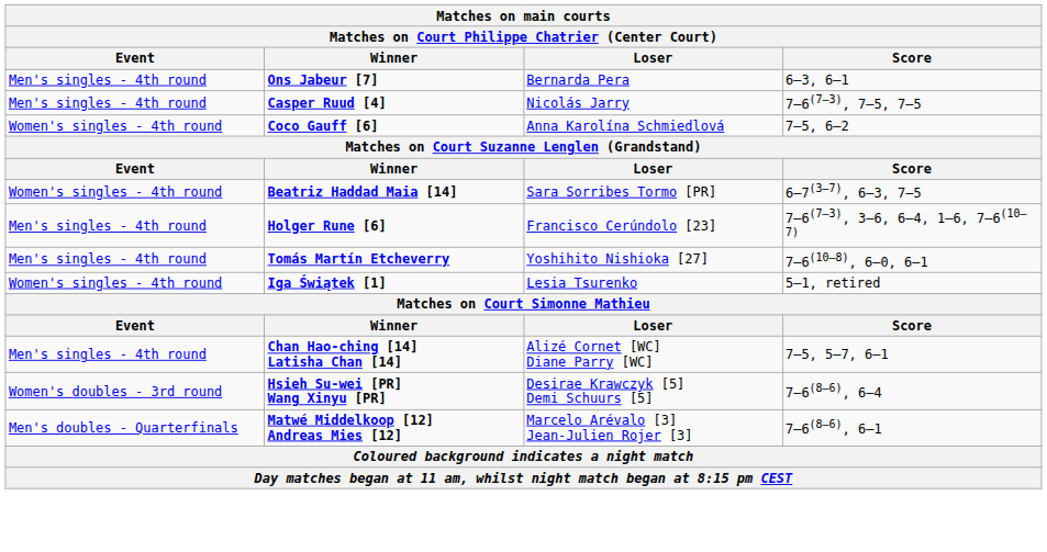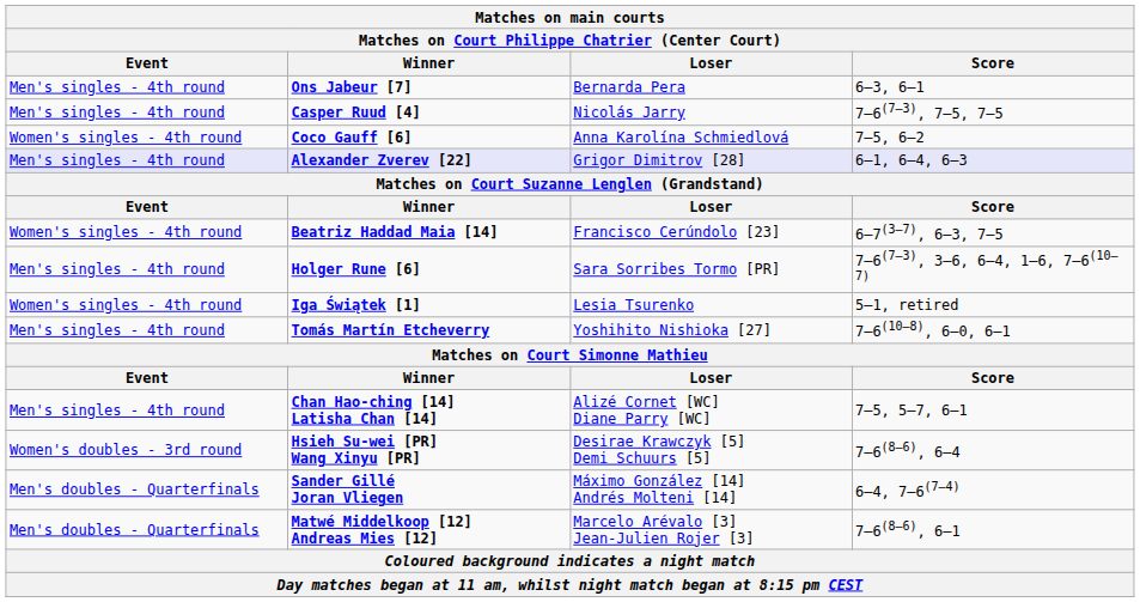+ row: Men's singles - 4th round | Alexander Zverev [22] | Grigor Dimitrov [28] | 6–1, 6–4, 6–3
Beatriz Haddad Maia [14] | Loser: Sara Sorribes Tormo [PR] -> Francisco Cerúndolo [23]
Holger Rune [6] | Loser: Francisco Cerúndolo [23] -> Sara Sorribes Tormo [PR]
rows swapped: Iga Świątek [1] <-> Tomás Martín Etcheverry
+ row: Men's doubles - Quarterfinals | Sander Gillé Joran Vliegen | Máximo González [14] Andrés Molteni [14] | 6–4, 7–6(7–4)
